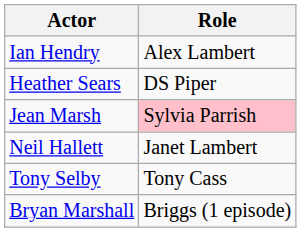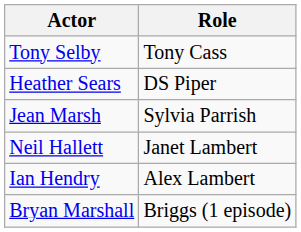rows swapped: Ian Hendry <-> Tony Selby
Jean Marsh | Role: pink background -> no background
